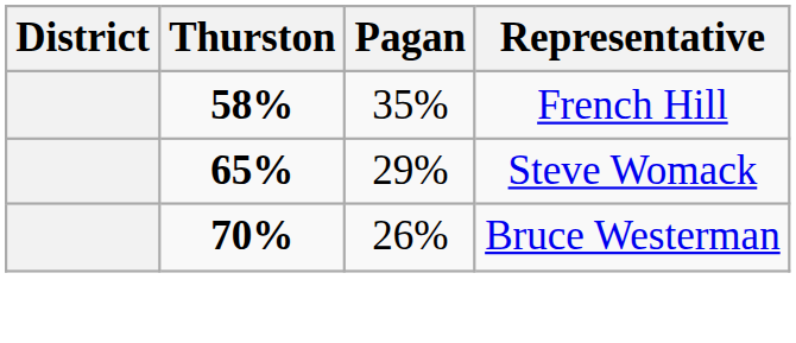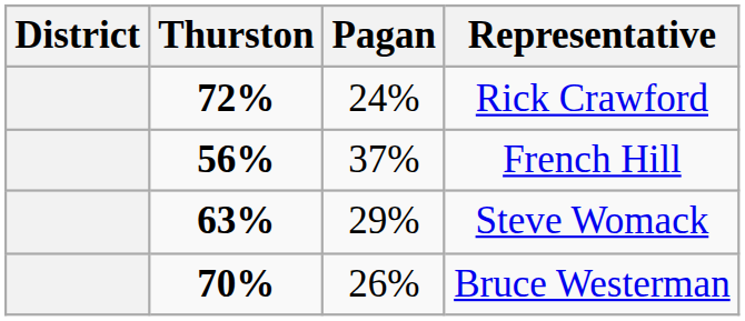+ row: 72% | 24% | Rick Crawford
French Hill | Thurston: 58% -> 56%
French Hill | Pagan: 35% -> 37%
Steve Womack | Thurston: 65% -> 63%
